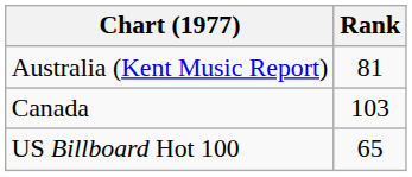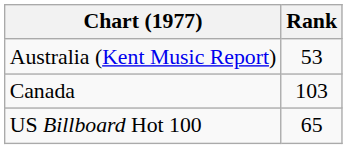Australia (Kent Music Report) | Rank: 81 -> 53
